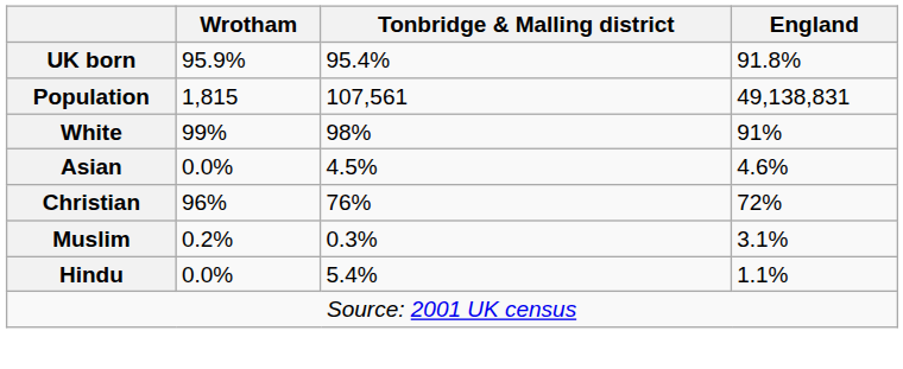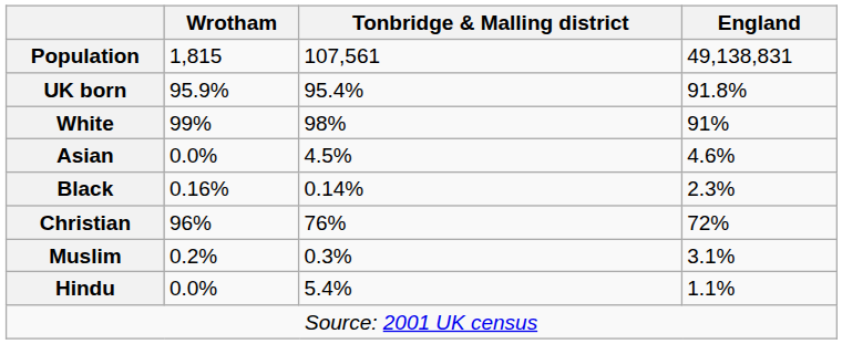rows swapped: Population <-> UK born
+ row: Black | 0.16% | 0.14% | 2.3%
